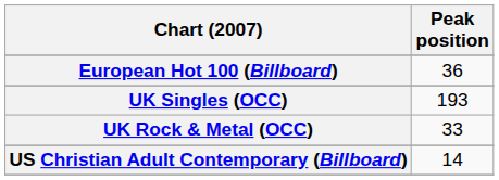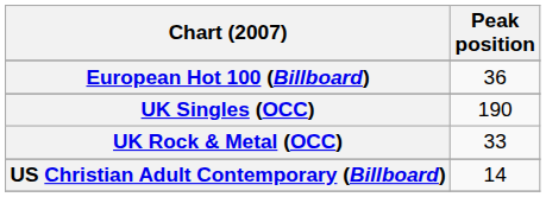UK Singles (OCC) | Peak position: 193 -> 190
